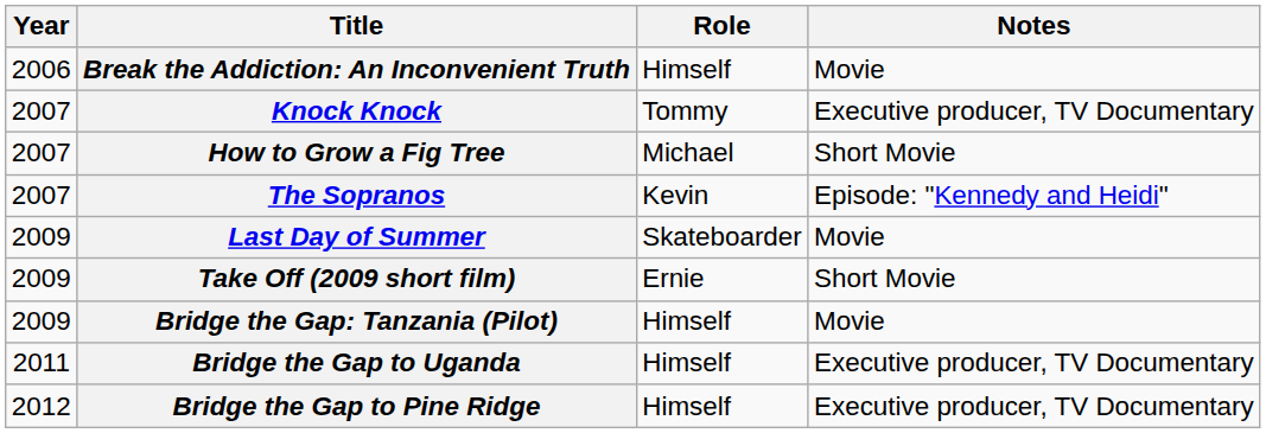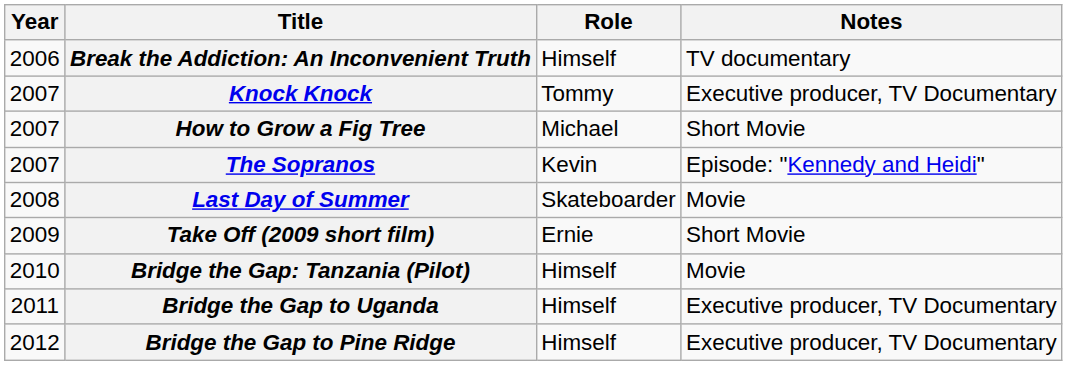Break the Addiction: An Inconvenient Truth | Notes: Movie -> TV documentary
Last Day of Summer | Year: 2009 -> 2008
Bridge the Gap: Tanzania (Pilot) | Year: 2009 -> 2010
